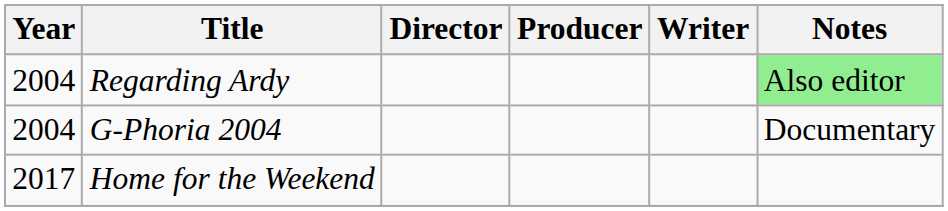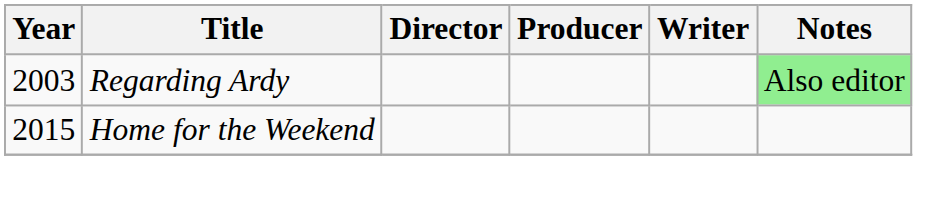Regarding Ardy | Year: 2004 -> 2003
- row: 2004 | G-Phoria 2004 | Documentary
Home for the Weekend | Year: 2017 -> 2015
